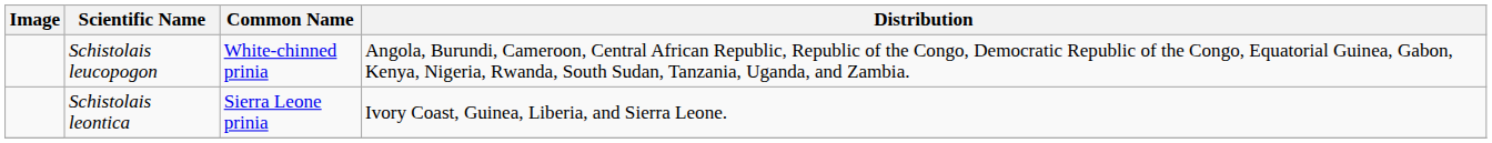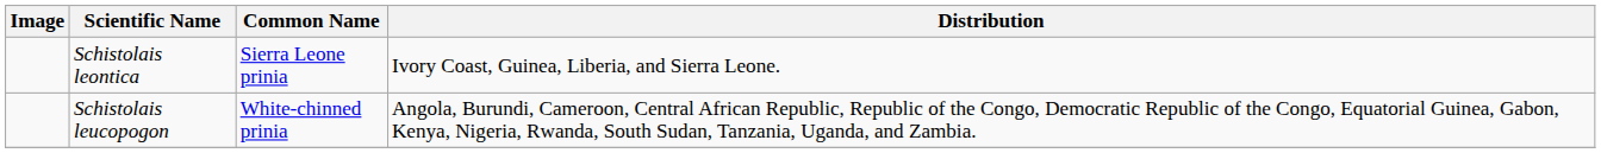rows swapped: Schistolais leucopogon <-> Schistolais leontica
